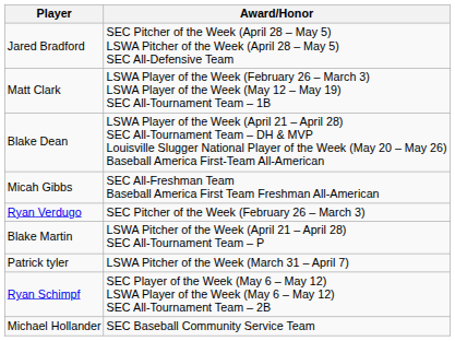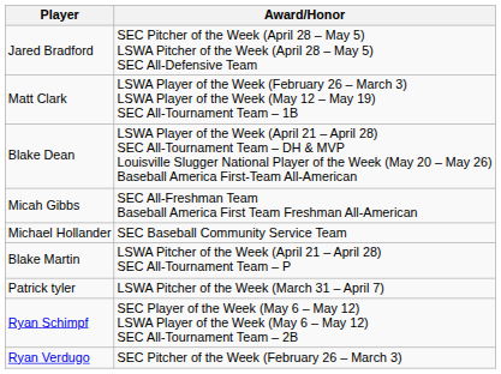rows swapped: Michael Hollander <-> Ryan Verdugo
